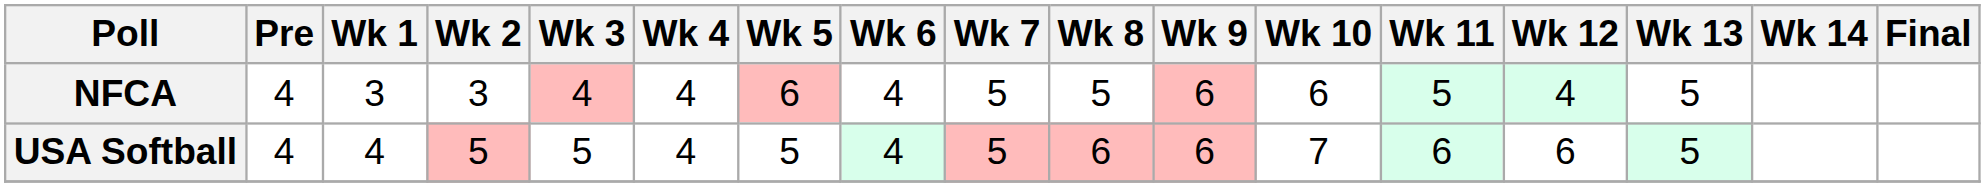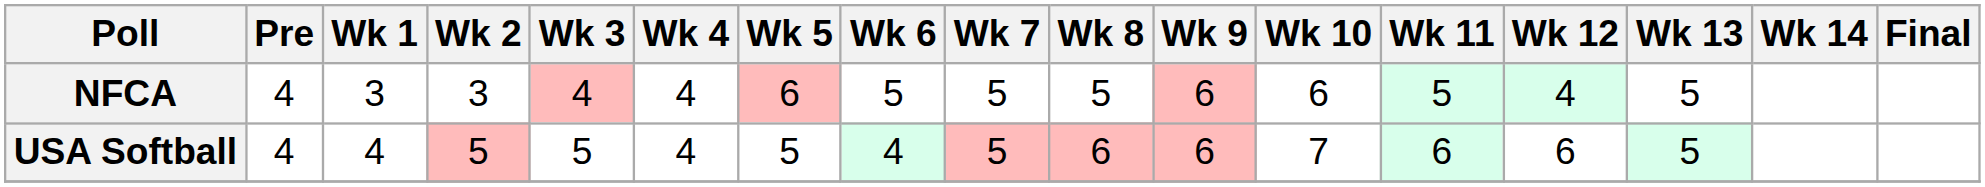NFCA | Wk 6: 4 -> 5
